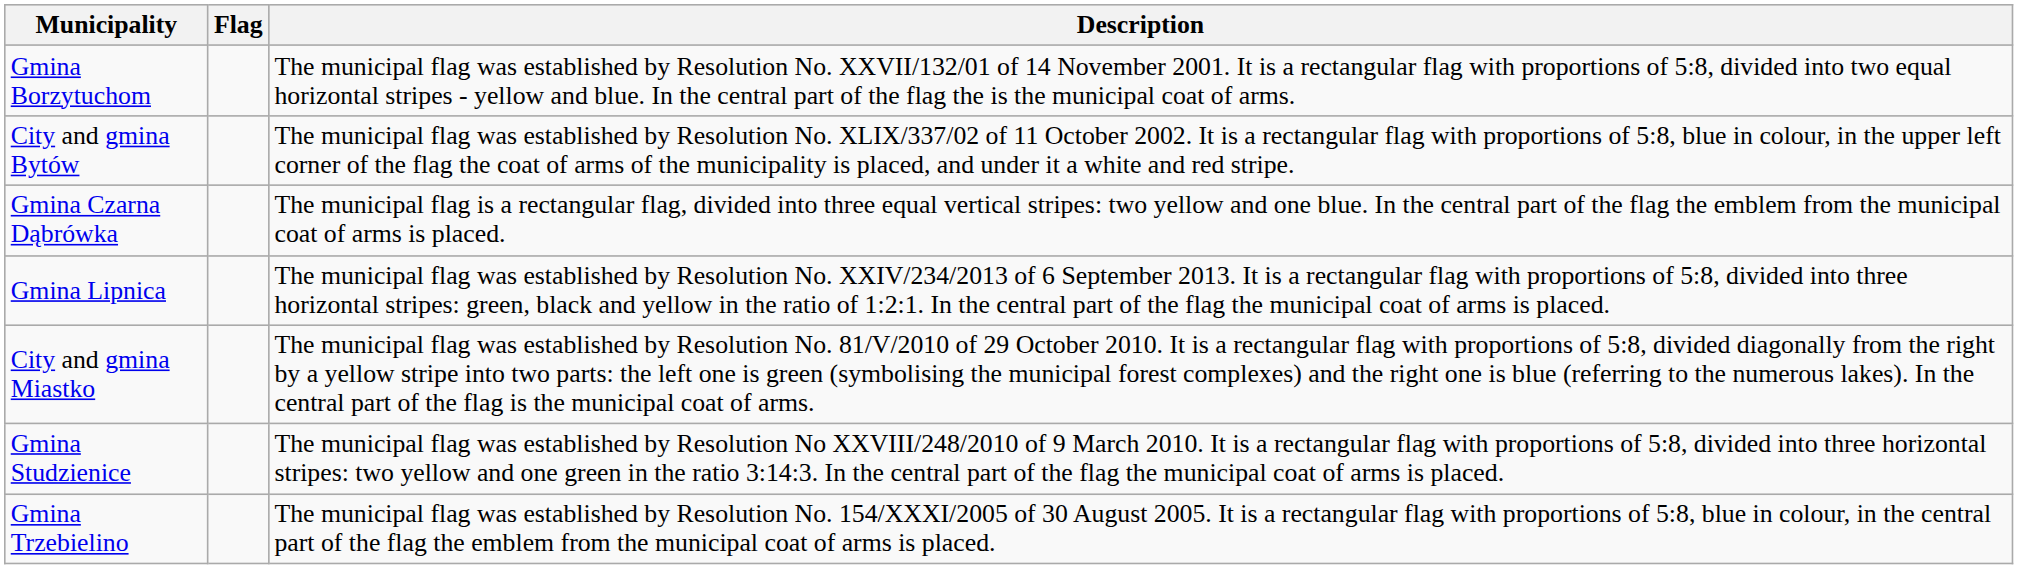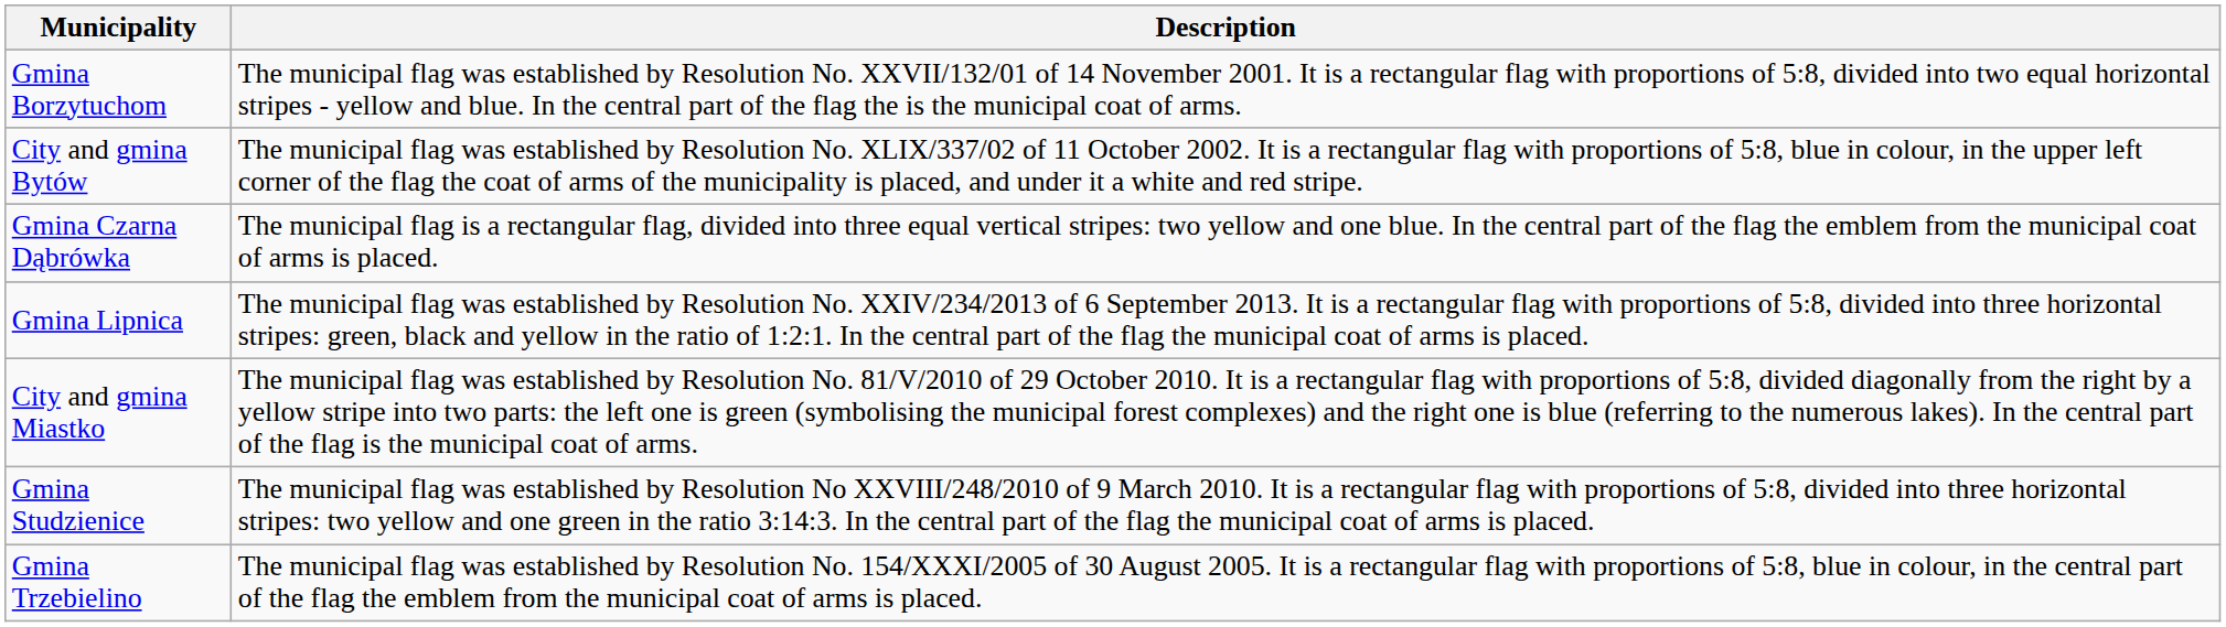- column: Flag
